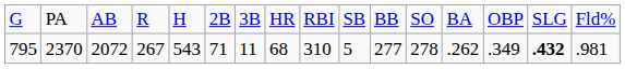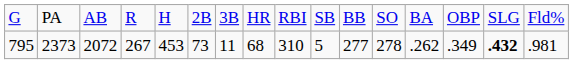795 | column 2: 2370 -> 2373
795 | column 5: 543 -> 453
795 | column 6: 71 -> 73
